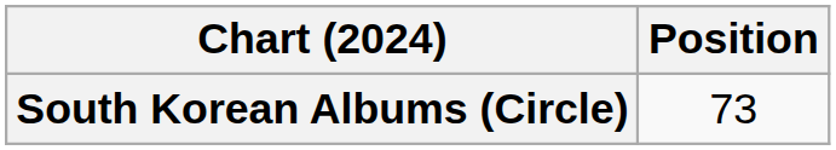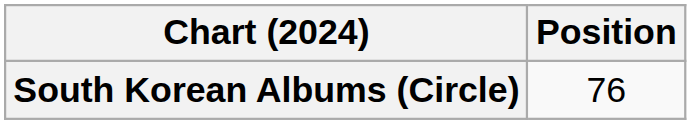South Korean Albums (Circle) | Position: 73 -> 76
